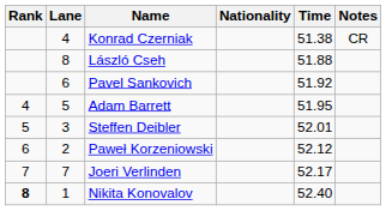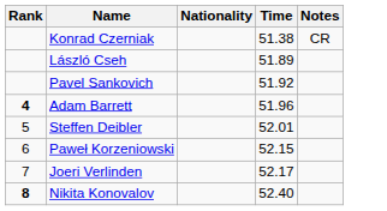- column: Lane | 4 | 8 | 6 | 5 | 3 | 2 | 7 | 1
László Cseh | Time: 51.88 -> 51.89
Adam Barrett | Rank: normal -> bold
Adam Barrett | Time: 51.95 -> 51.96
Paweł Korzeniowski | Time: 52.12 -> 52.15
